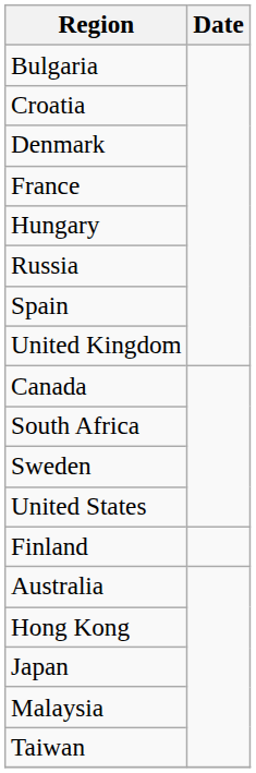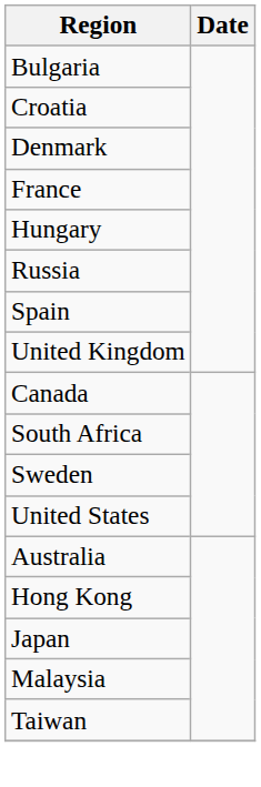- row: Finland
